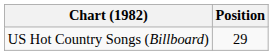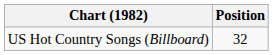US Hot Country Songs (Billboard) | Position: 29 -> 32
